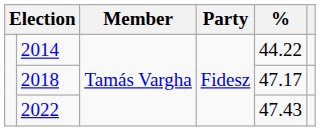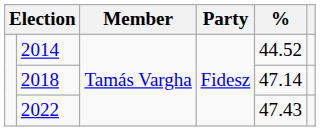2014 | %: 44.22 -> 44.52
2018 | %: 47.17 -> 47.14
